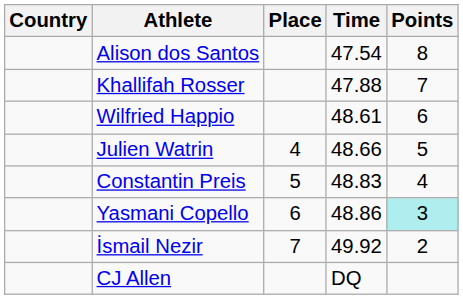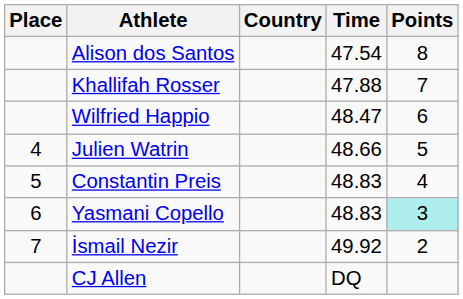columns swapped: Place <-> Country
Wilfried Happio | Time: 48.61 -> 48.47
Yasmani Copello | Time: 48.86 -> 48.83
